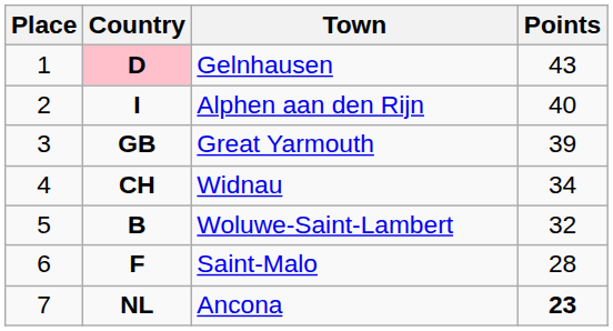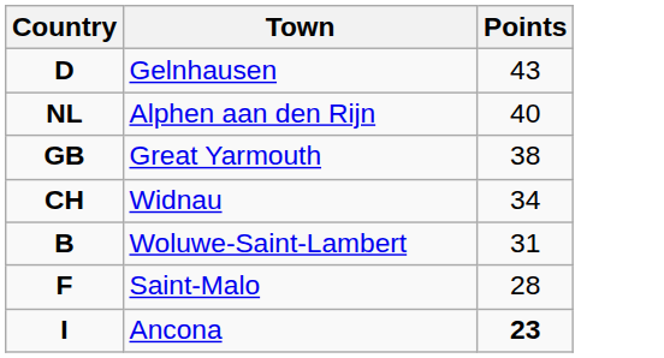- column: Place | 1 | 2 | 3 | 4 | 5 | 6 | 7
Gelnhausen | Country: pink background -> no background
Alphen aan den Rijn | Country: I -> NL
Great Yarmouth | Points: 39 -> 38
Woluwe-Saint-Lambert | Points: 32 -> 31
Ancona | Country: NL -> I
